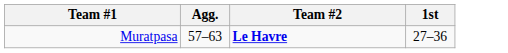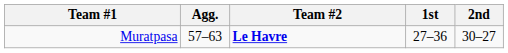+ column: 2nd | 30–27
